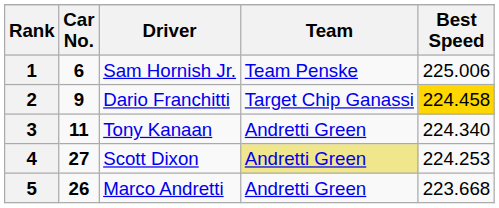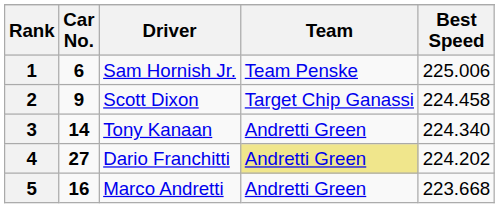2 | Driver: Dario Franchitti -> Scott Dixon
2 | Best Speed: gold background -> no background
3 | Car No.: 11 -> 14
4 | Driver: Scott Dixon -> Dario Franchitti
4 | Best Speed: 224.253 -> 224.202
5 | Car No.: 26 -> 16
